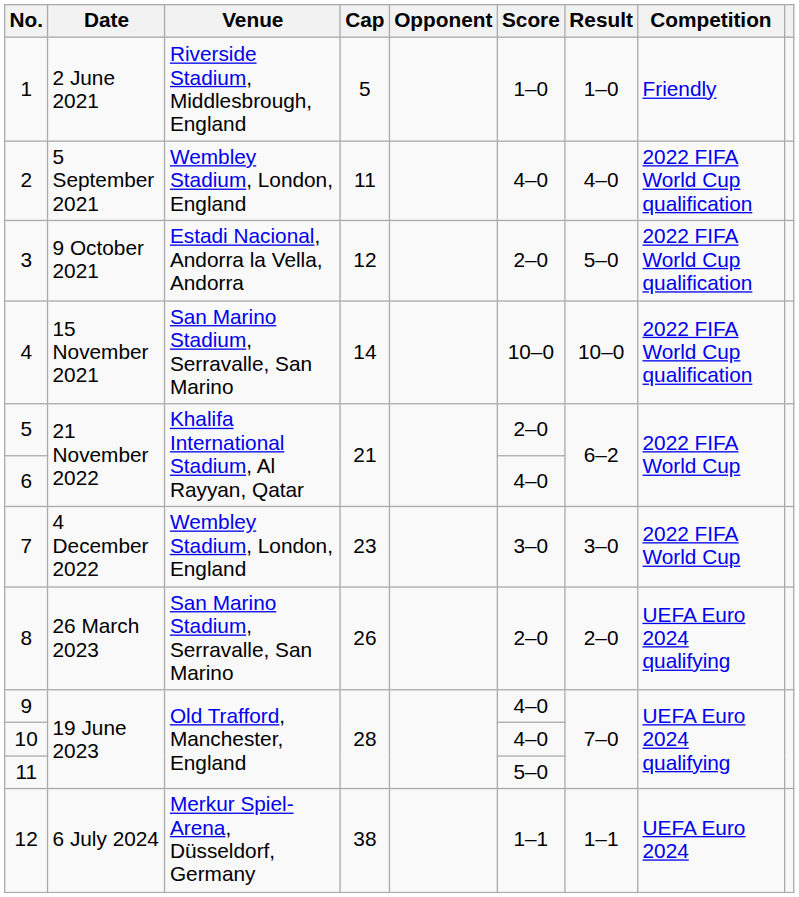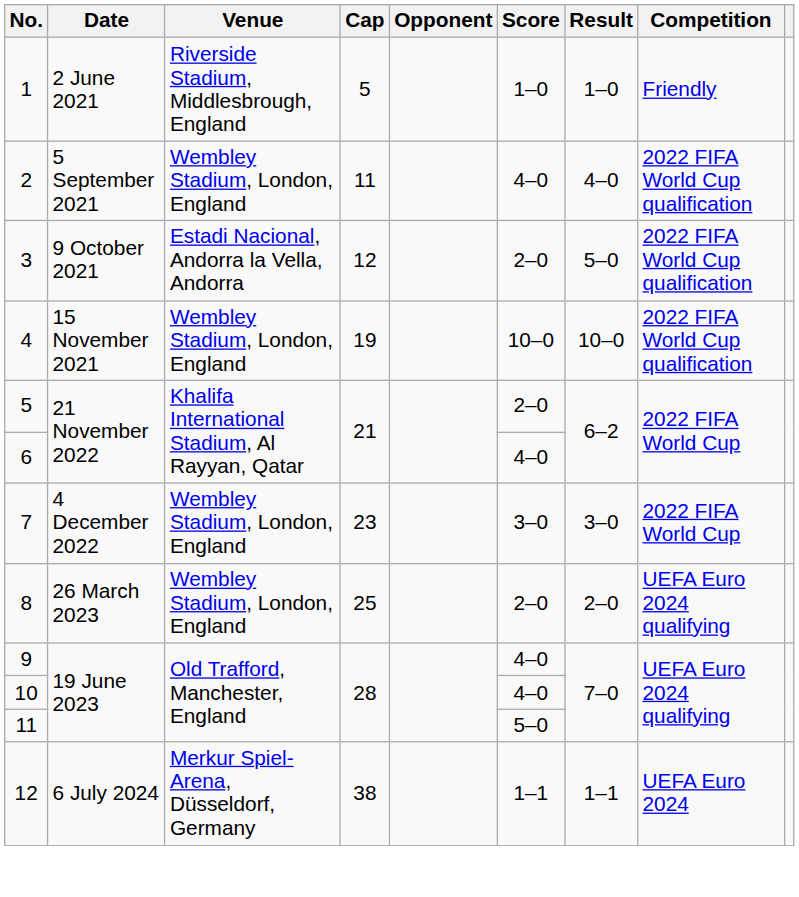4 | Venue: San Marino Stadium, Serravalle, San Marino -> Wembley Stadium, London, England
4 | Cap: 14 -> 19
8 | Venue: San Marino Stadium, Serravalle, San Marino -> Wembley Stadium, London, England
8 | Cap: 26 -> 25
